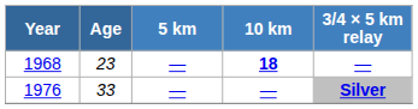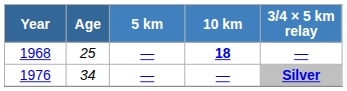1968 | Age: 23 -> 25
1976 | Age: 33 -> 34
